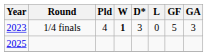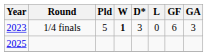1/4 finals | Pld: 4 -> 5
1/4 finals | GF: 5 -> 6
